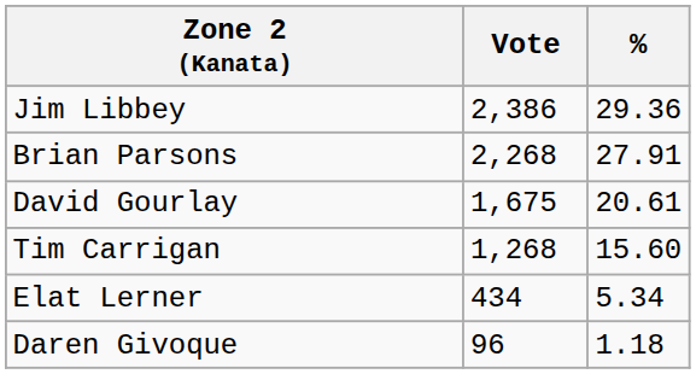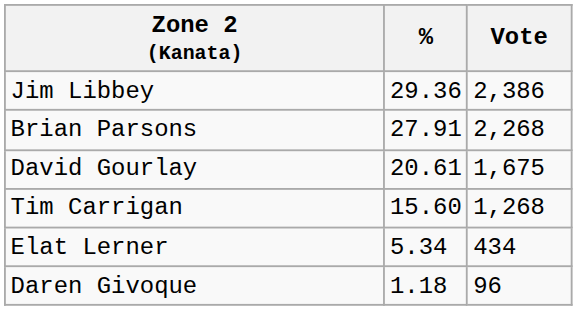columns swapped: Vote <-> %
